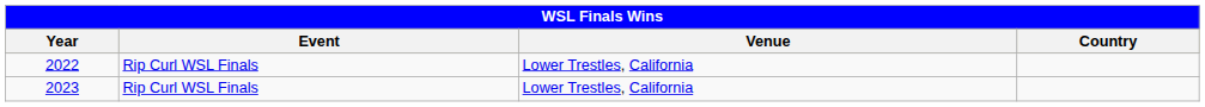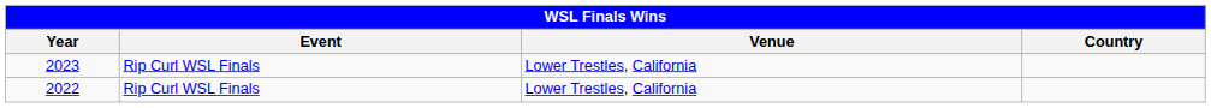rows swapped: 2023 <-> 2022
